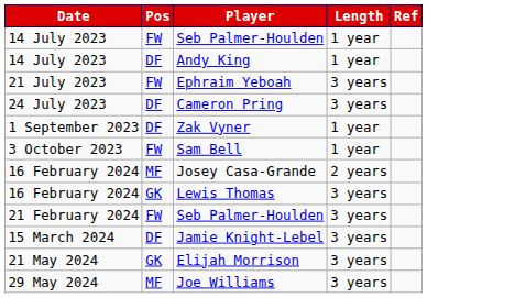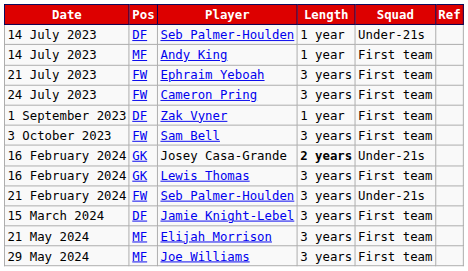+ column: Squad | Under-21s | First team | First team | First team | First team | First team | Under-21s | First team | Under-21s | First team | First team | First team
14 July 2023 / Seb Palmer-Houlden | Pos: FW -> DF
Andy King | Pos: DF -> MF
Cameron Pring | Pos: DF -> FW
Sam Bell | Length: 1 year -> 3 years
Josey Casa-Grande | Pos: MF -> GK
Josey Casa-Grande | Length: normal -> bold
Elijah Morrison | Pos: GK -> MF
